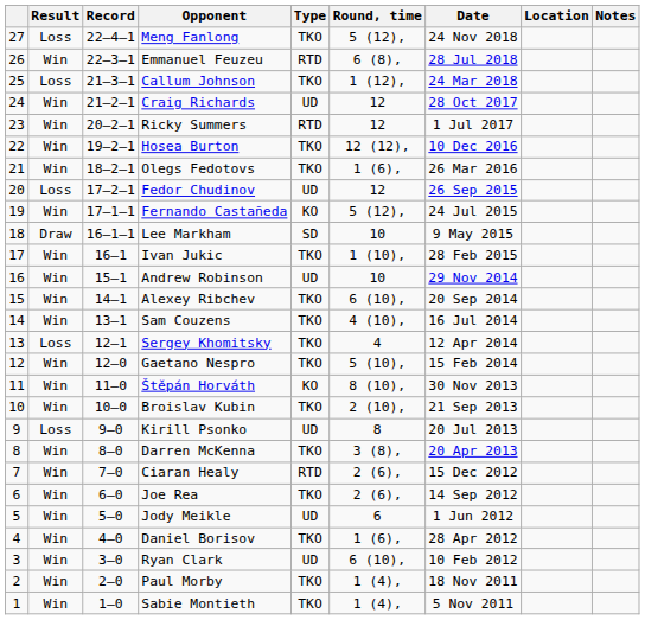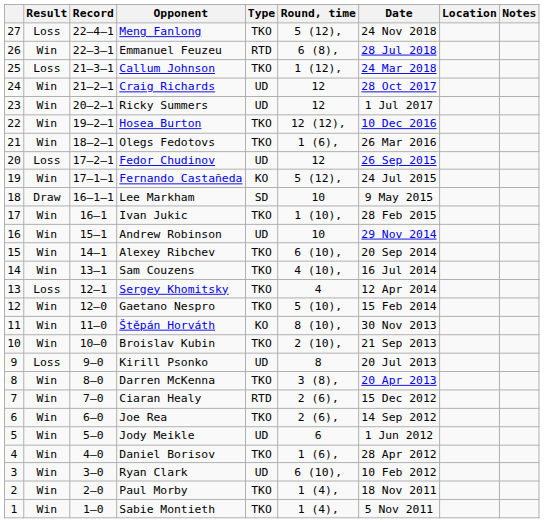Ricky Summers | Type: RTD -> UD
